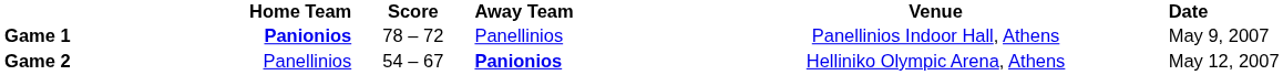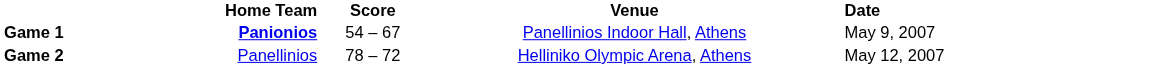- column: Away Team | Panellinios | Panionios
Game 1 | Score: 78 – 72 -> 54 – 67
Game 2 | Score: 54 – 67 -> 78 – 72
